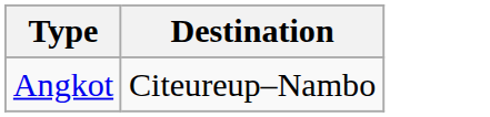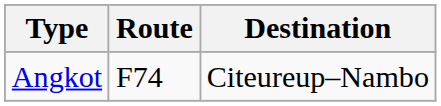+ column: Route | F74
